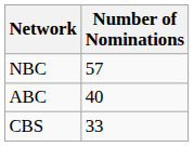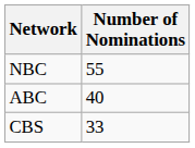NBC | Number of Nominations: 57 -> 55
